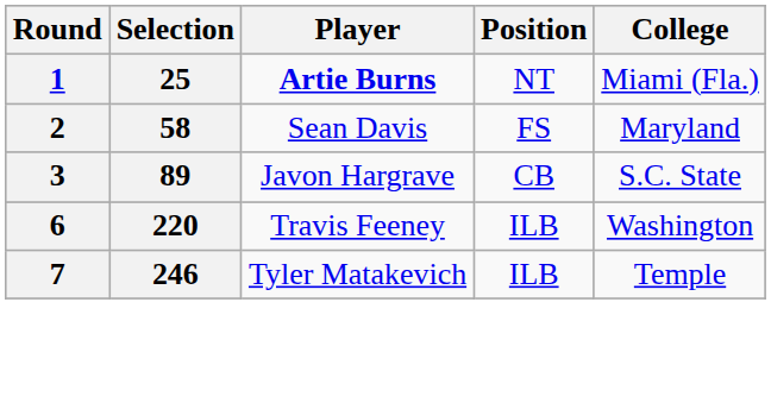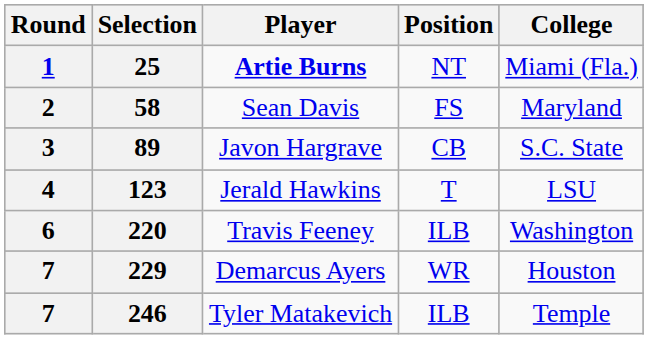+ row: 4 | 123 | Jerald Hawkins | T | LSU
+ row: 7 | 229 | Demarcus Ayers | WR | Houston
